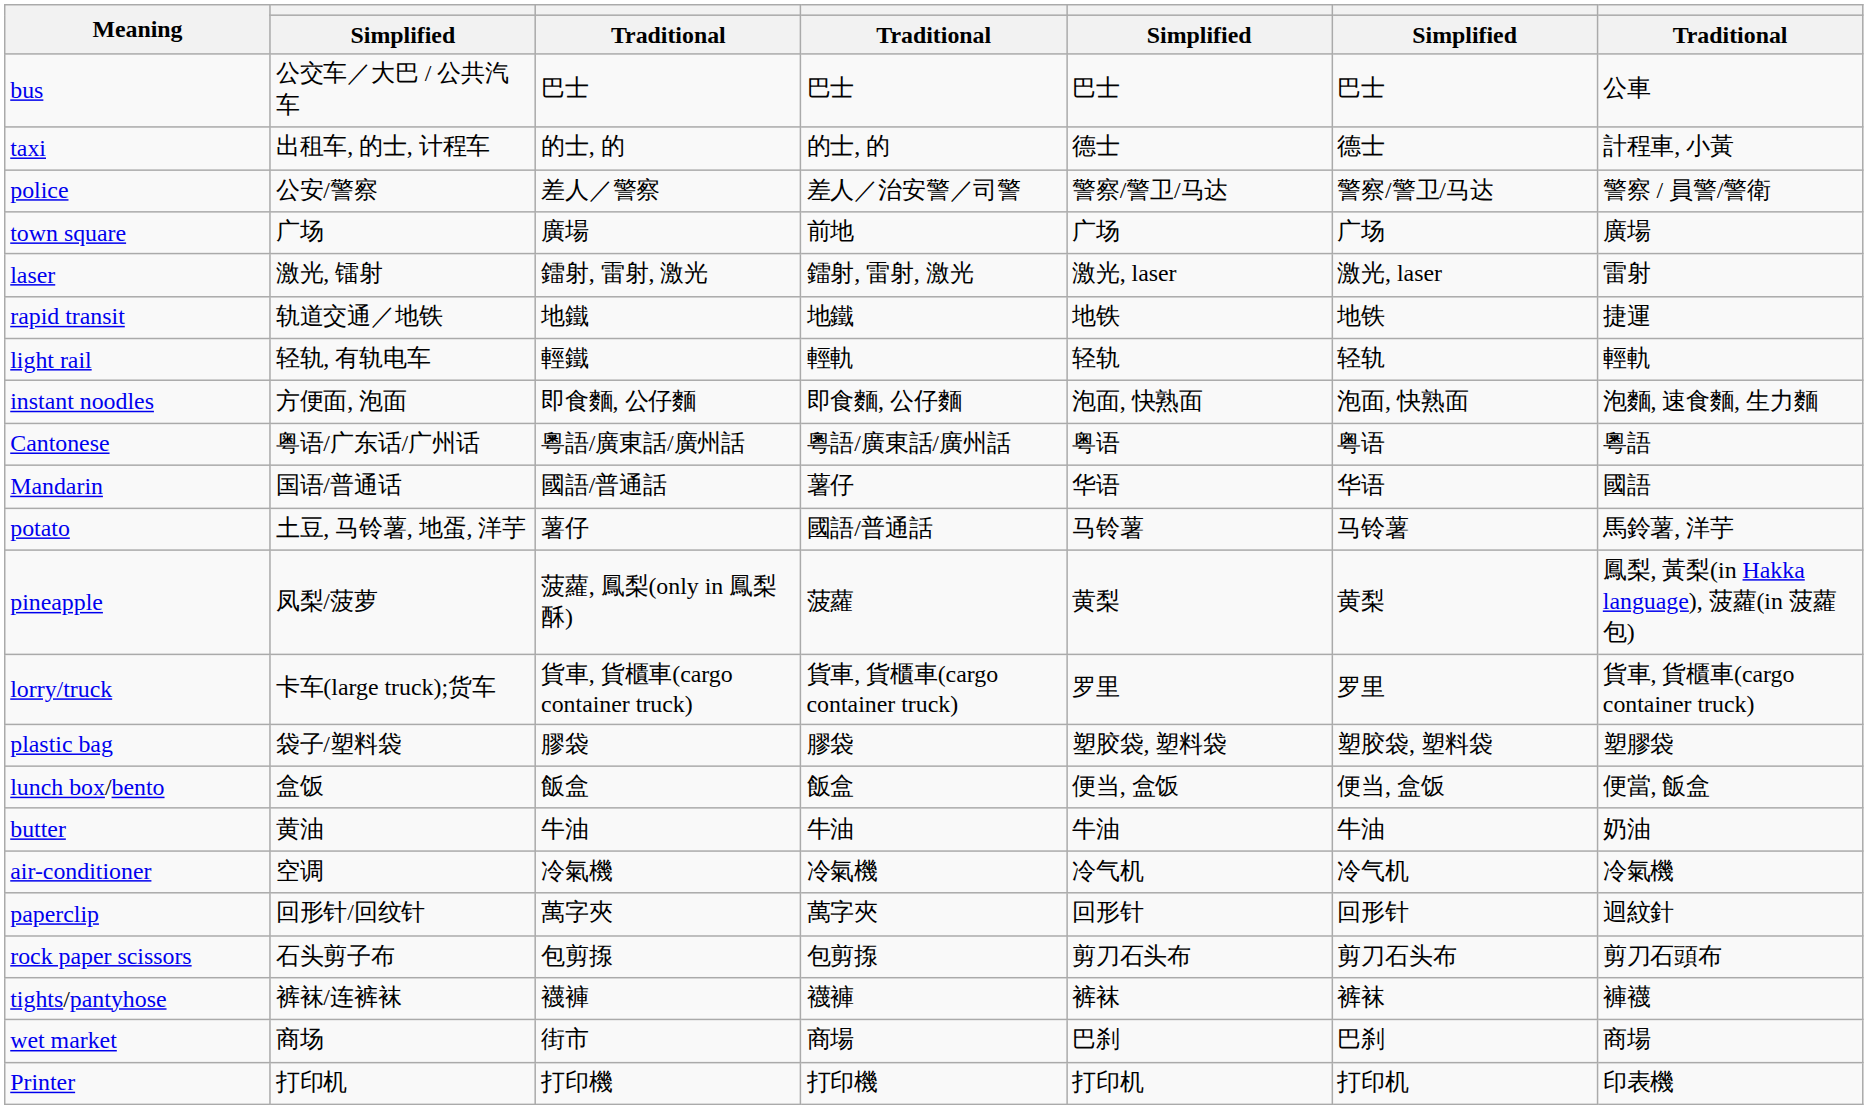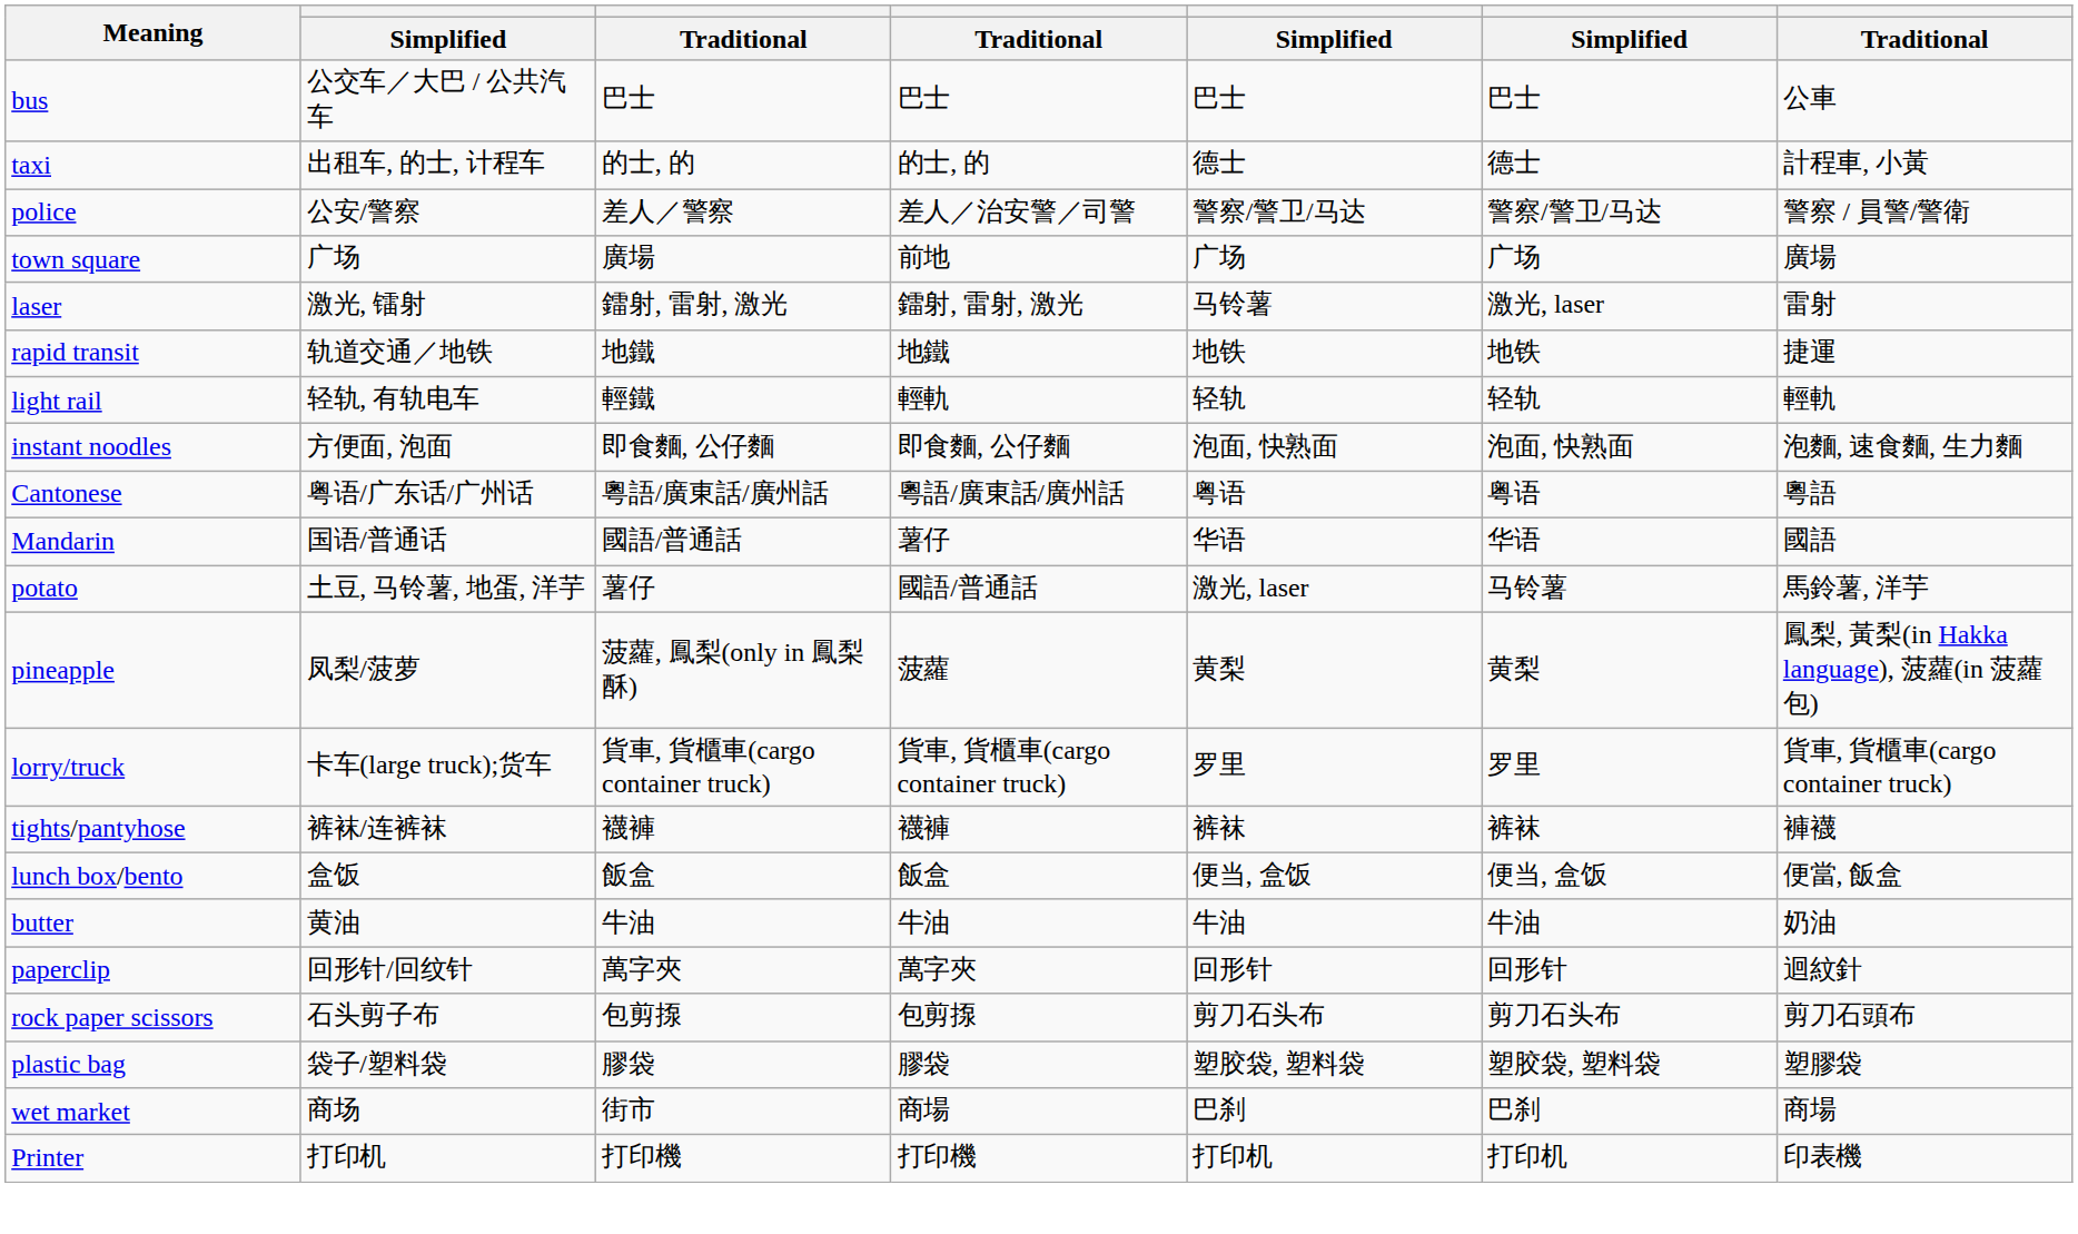laser | column 5: 激光, laser -> 马铃薯
potato | column 5: 马铃薯 -> 激光, laser
rows swapped: tights/pantyhose <-> plastic bag
- row: air-conditioner | 空调 | 冷氣機 | 冷氣機 | 冷气机 | 冷气机 | 冷氣機
